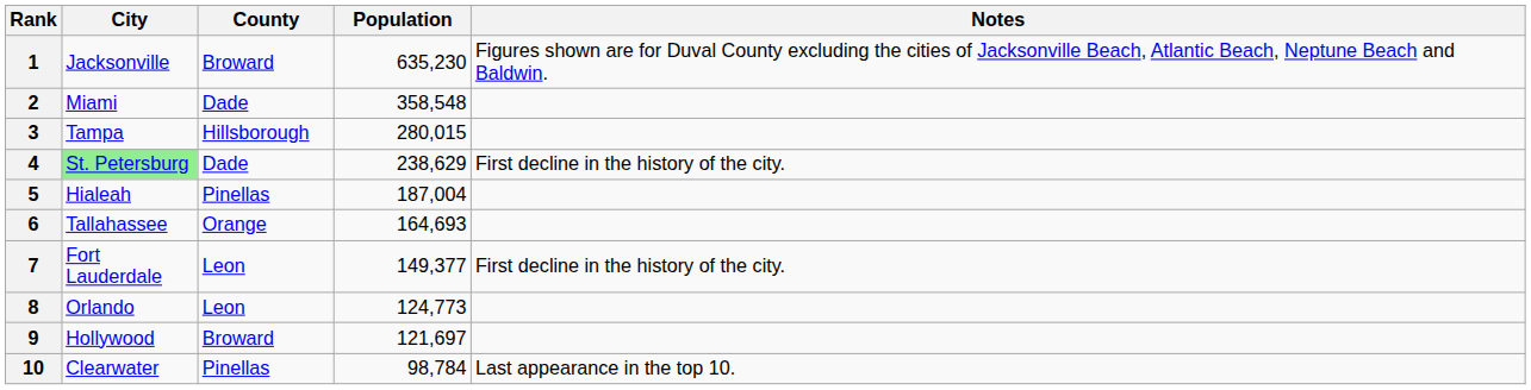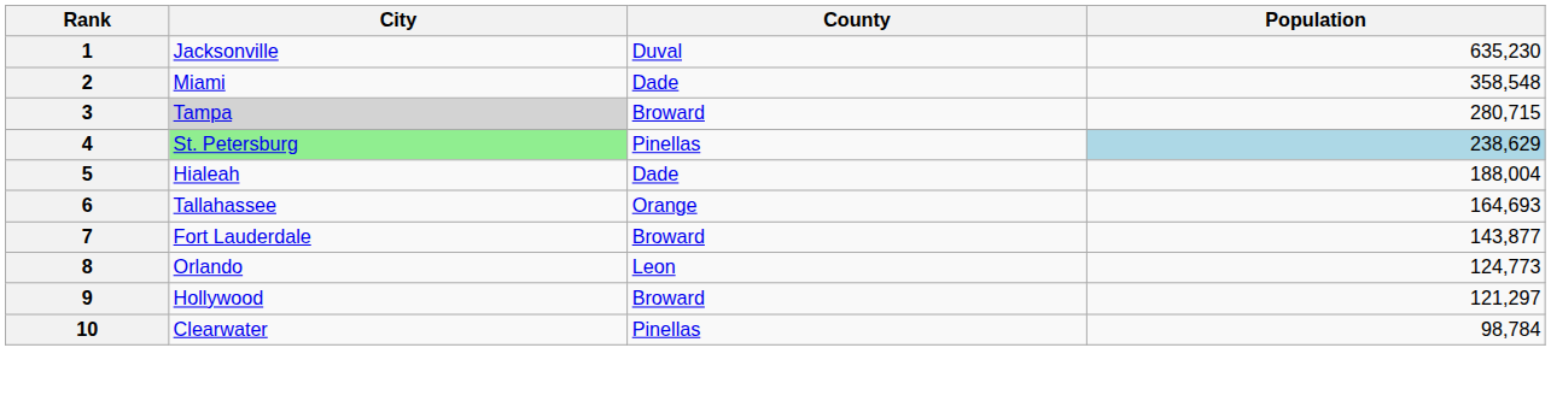- column: Notes | Figures shown are for Duval County excluding the cities of Jacksonville Beach, Atlantic Beach, Neptune Beach and Baldwin. | First decline in the history of the city. | First decline in the history of the city. | Last appearance in the top 10.
1 | County: Broward -> Duval
3 | City: no background -> lightgrey background
3 | County: Hillsborough -> Broward
3 | Population: 280,015 -> 280,715
4 | County: Dade -> Pinellas
4 | Population: no background -> lightblue background
5 | County: Pinellas -> Dade
5 | Population: 187,004 -> 188,004
7 | County: Leon -> Broward
7 | Population: 149,377 -> 143,877
9 | Population: 121,697 -> 121,297
